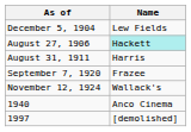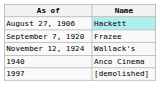- row: December 5, 1904 | Lew Fields
- row: August 31, 1911 | Harris
